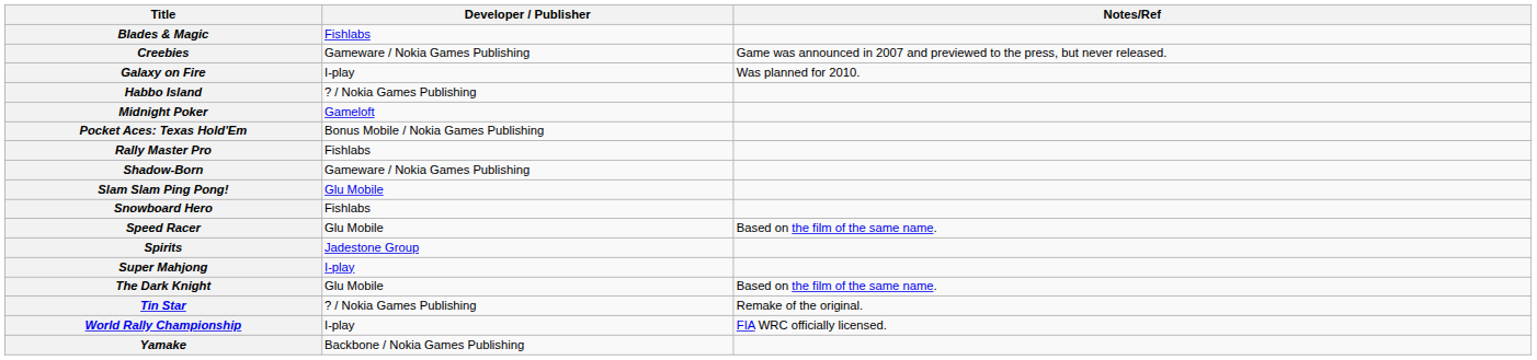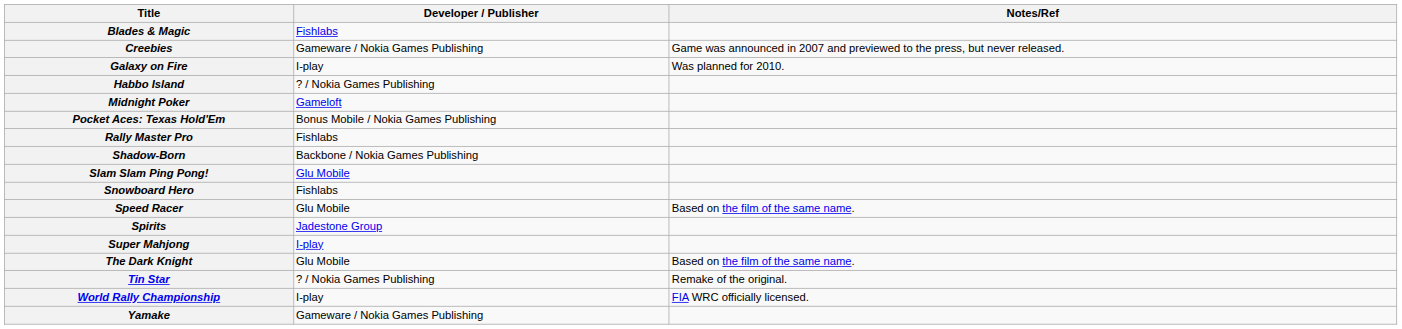Shadow-Born | Developer / Publisher: Gameware / Nokia Games Publishing -> Backbone / Nokia Games Publishing
Yamake | Developer / Publisher: Backbone / Nokia Games Publishing -> Gameware / Nokia Games Publishing
